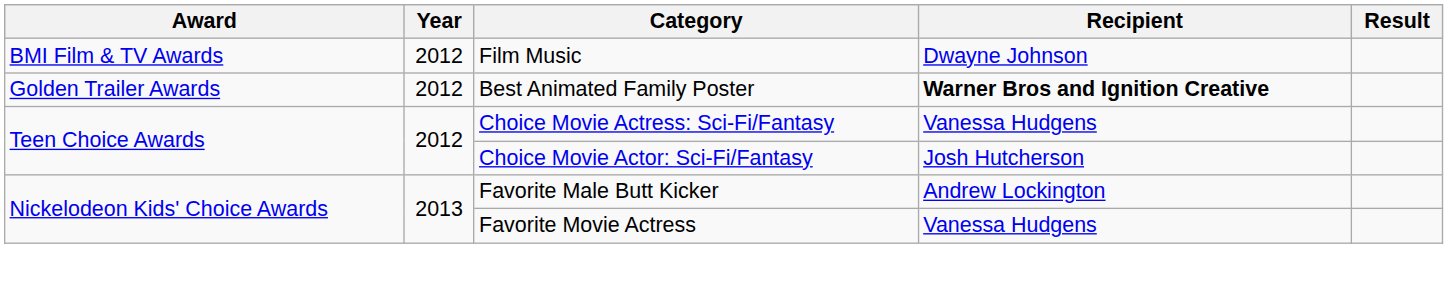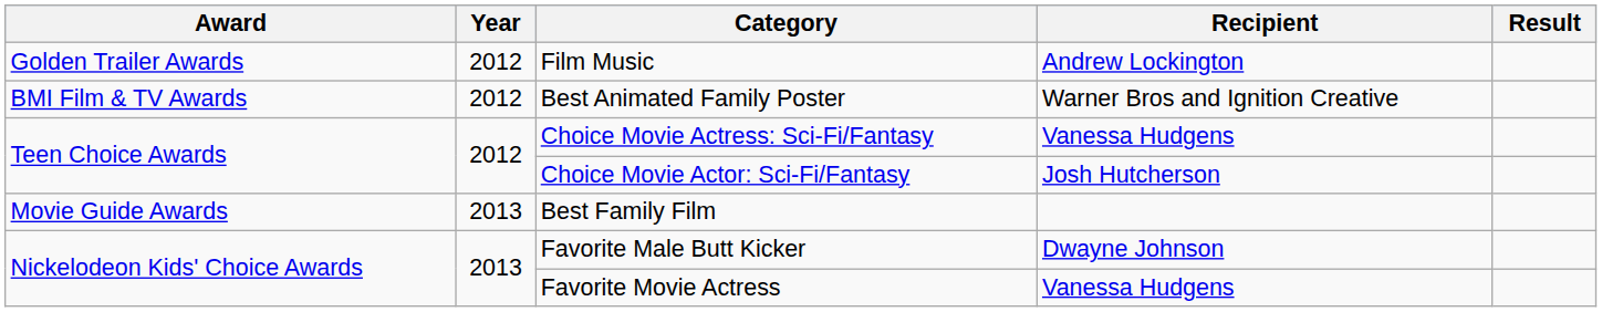Film Music | Award: BMI Film & TV Awards -> Golden Trailer Awards
Film Music | Recipient: Dwayne Johnson -> Andrew Lockington
Best Animated Family Poster | Award: Golden Trailer Awards -> BMI Film & TV Awards
Best Animated Family Poster | Recipient: bold -> normal
+ row: Movie Guide Awards | 2013 | Best Family Film
Favorite Male Butt Kicker | Recipient: Andrew Lockington -> Dwayne Johnson
